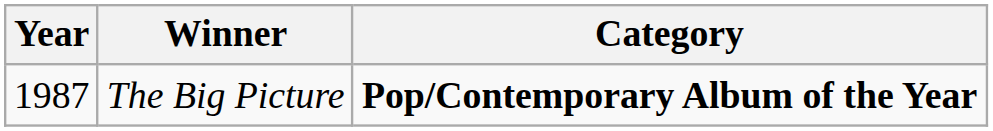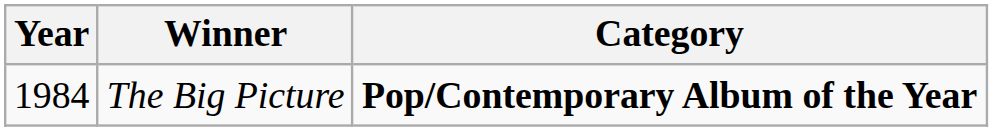The Big Picture | Year: 1987 -> 1984
